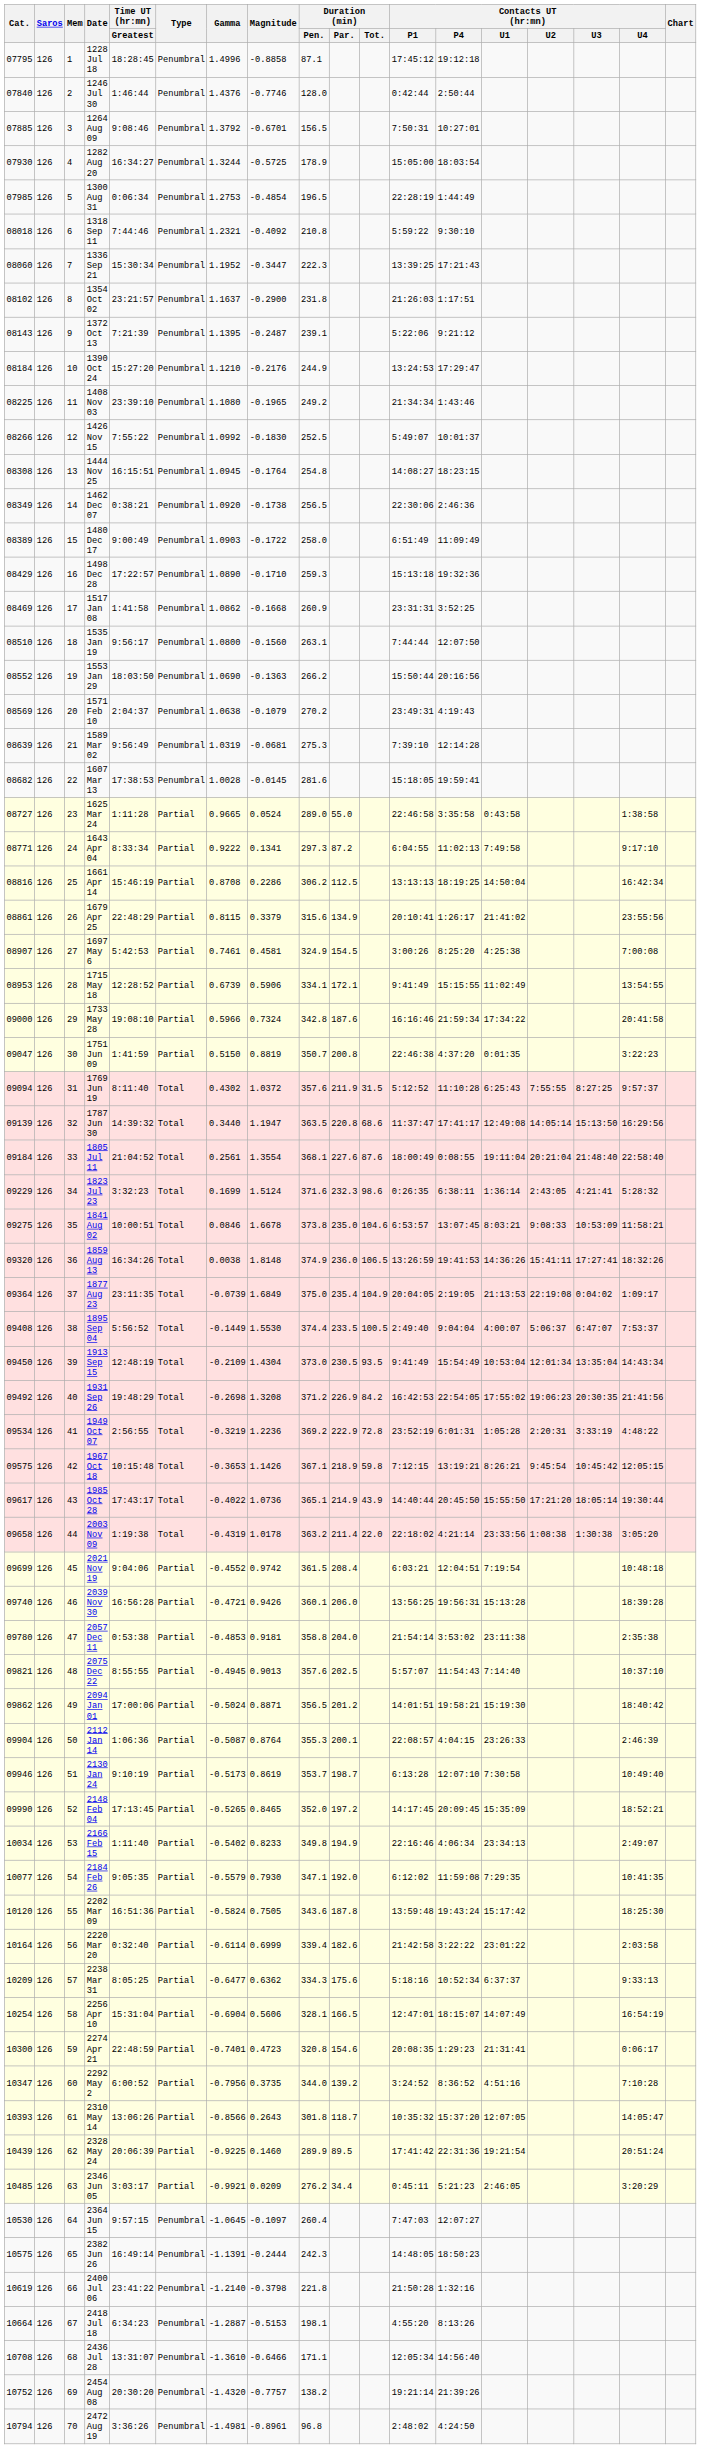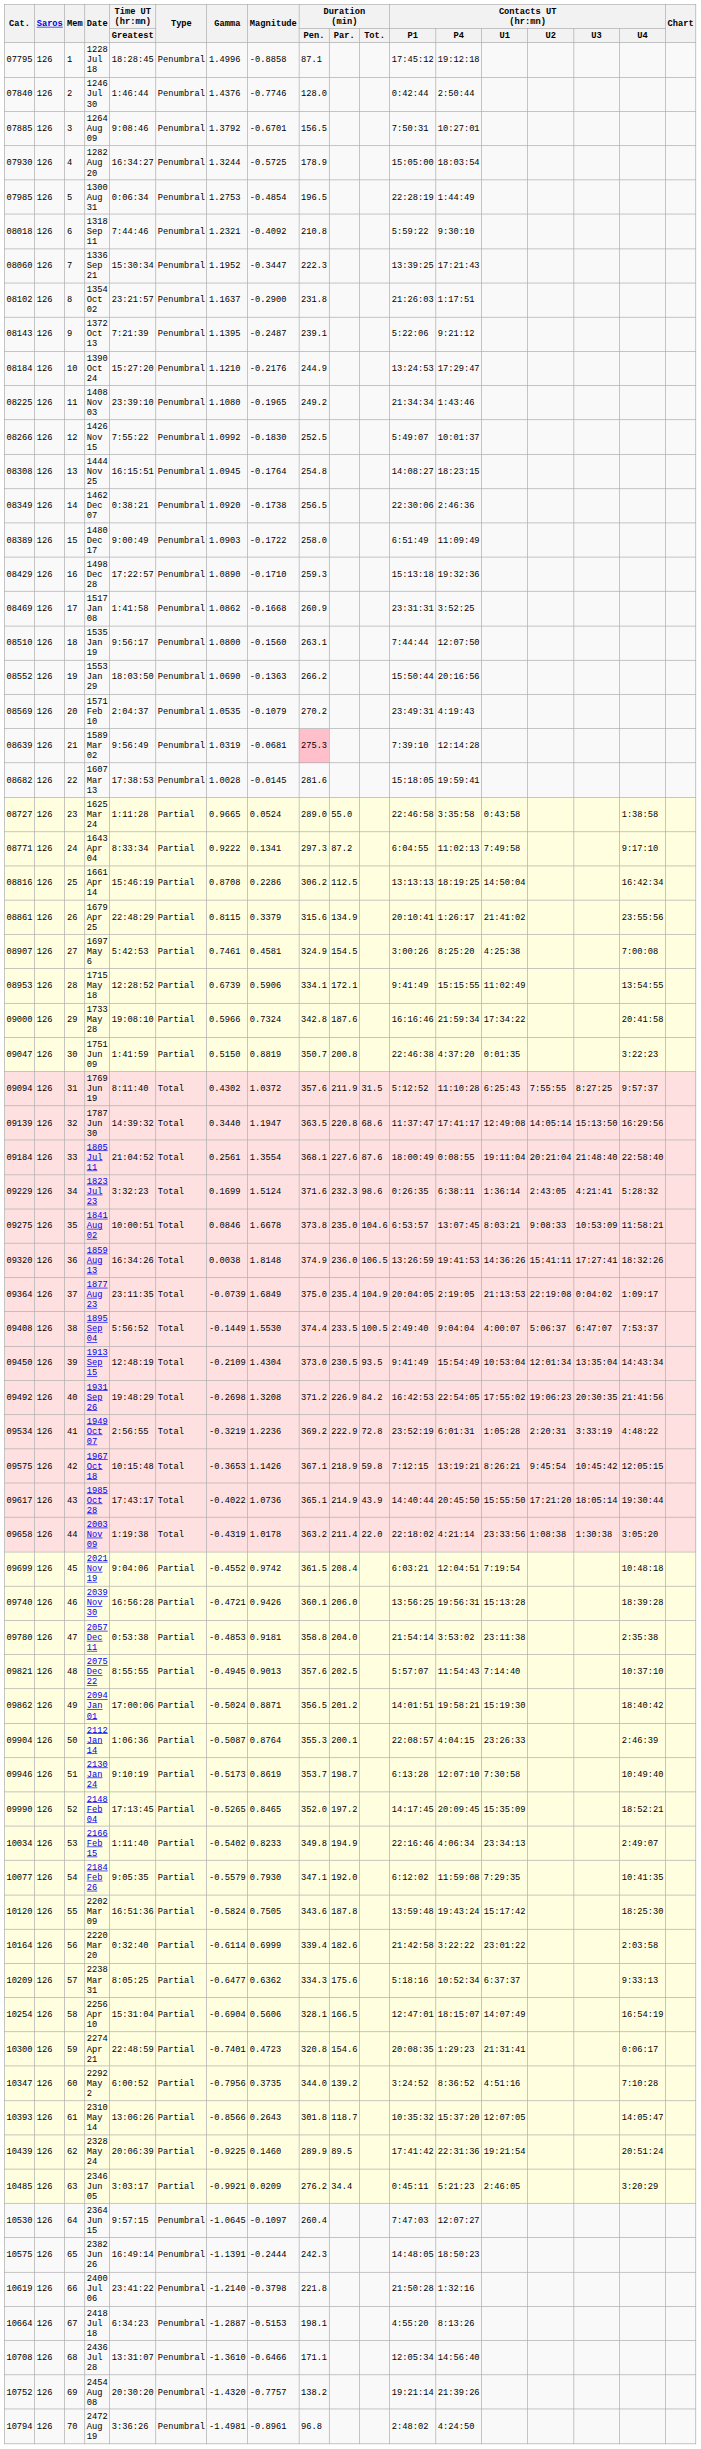1571 Feb 10 | Gamma: 1.0638 -> 1.0535
1589 Mar 02 | Duration (min) / Pen.: no background -> pink background
